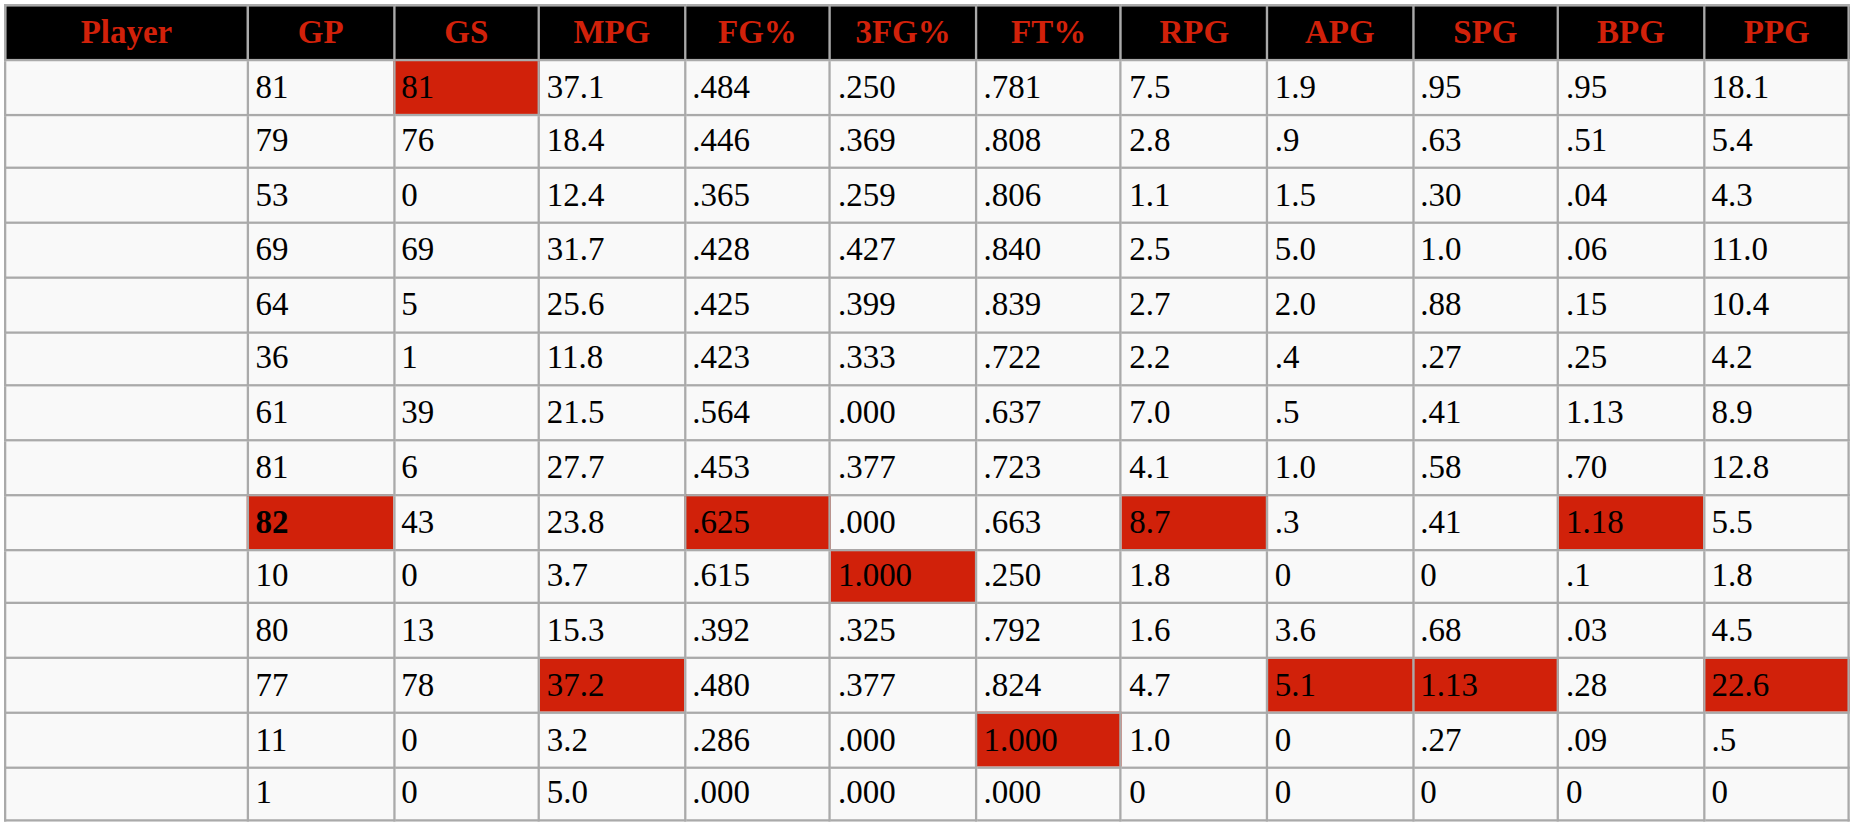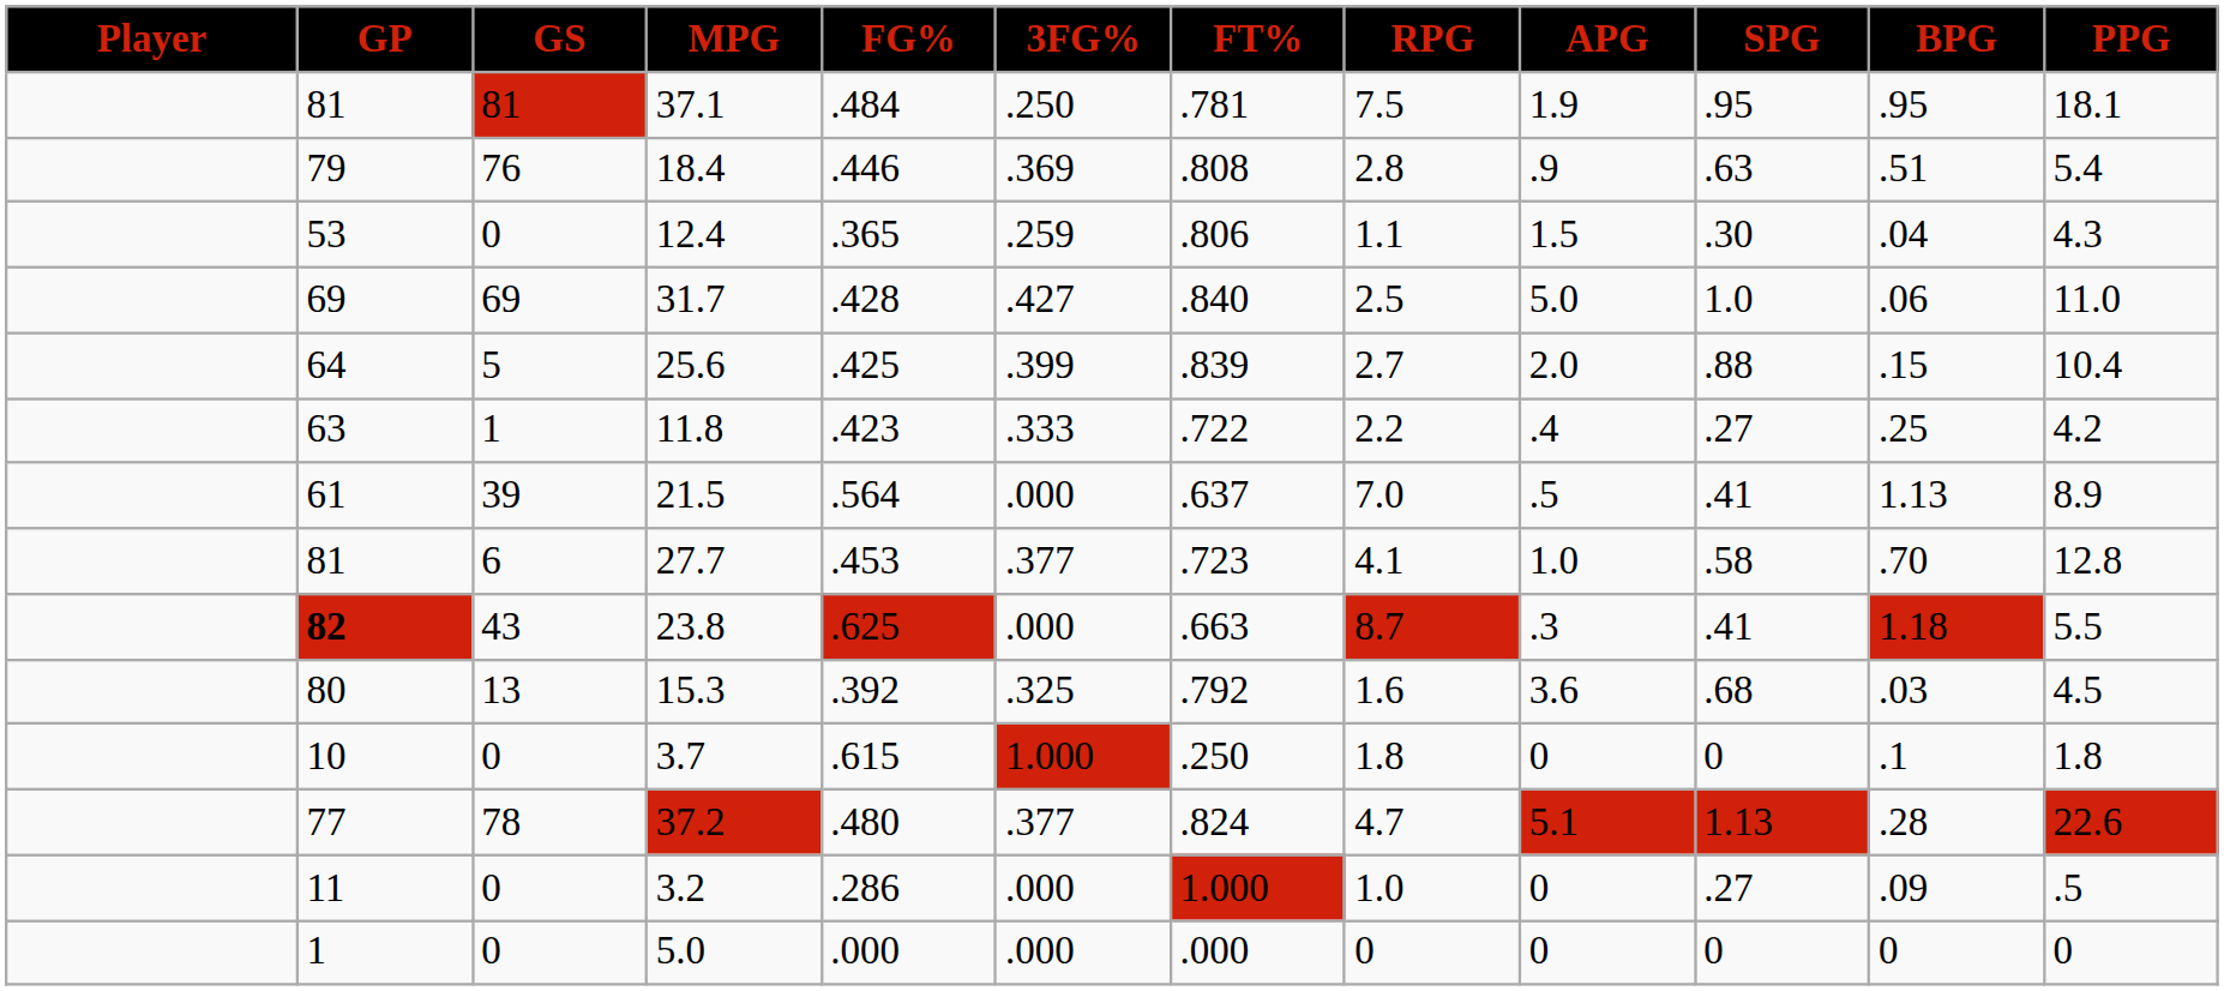11.8 | GP: 36 -> 63
rows swapped: 3.7 <-> 15.3
